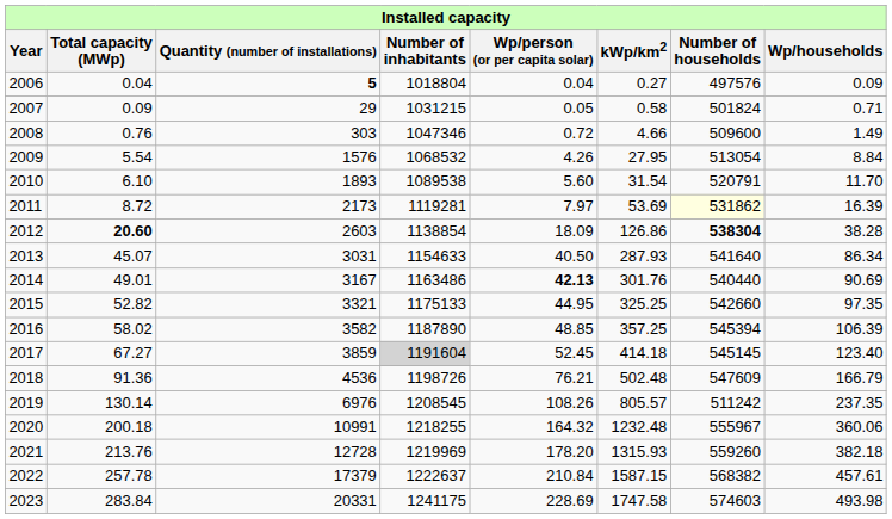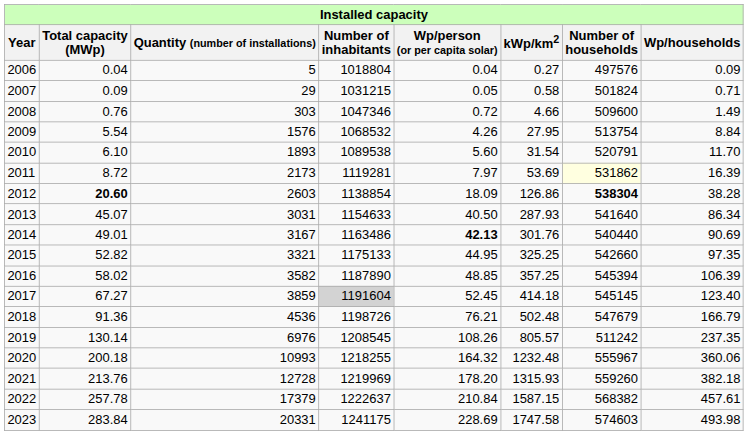2006 | Quantity (number of installations): bold -> normal
2009 | Number of households: 513054 -> 513754
2018 | Number of households: 547609 -> 547679
2020 | Quantity (number of installations): 10991 -> 10993
